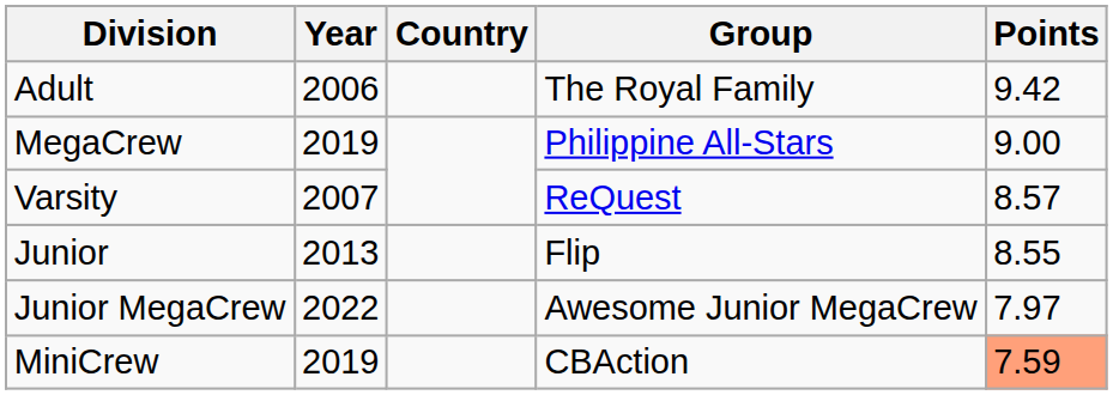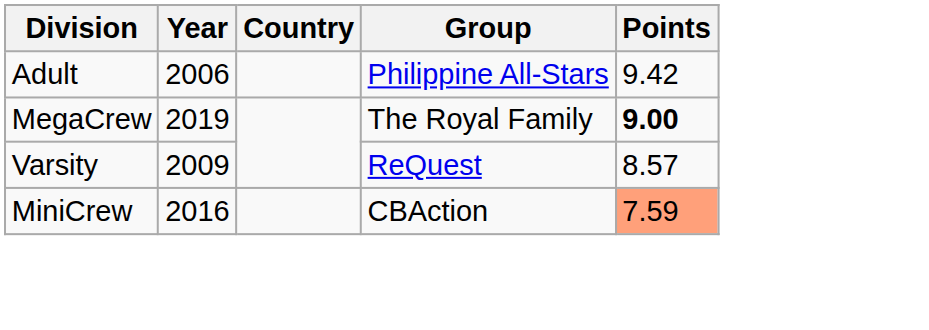Adult | Group: The Royal Family -> Philippine All-Stars
MegaCrew | Group: Philippine All-Stars -> The Royal Family
MegaCrew | Points: normal -> bold
Varsity | Year: 2007 -> 2009
- row: Junior | 2013 | Flip | 8.55
- row: Junior MegaCrew | 2022 | Awesome Junior MegaCrew | 7.97
MiniCrew | Year: 2019 -> 2016
